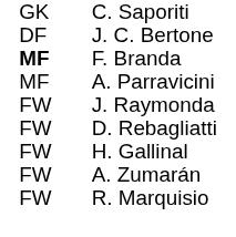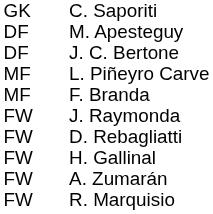+ row: DF | M. Apesteguy
+ row: MF | L. Piñeyro Carve
F. Branda | column 1: bold -> normal
- row: MF | A. Parravicini
